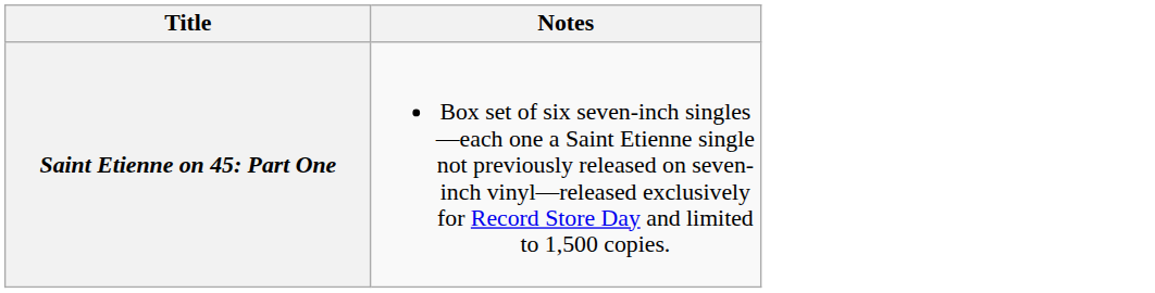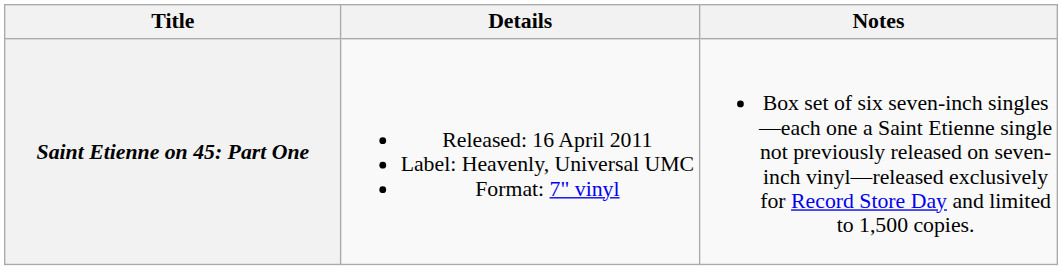+ column: Details | Released: 16 April 2011 Label: Heavenly, Universal UMC Format: 7" vinyl
